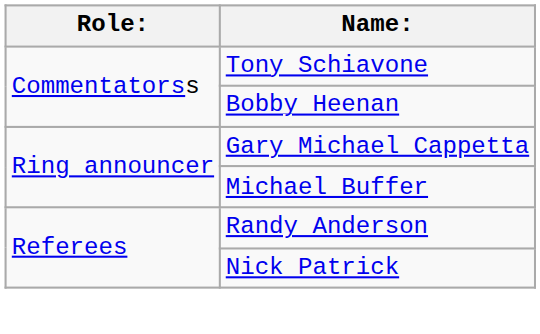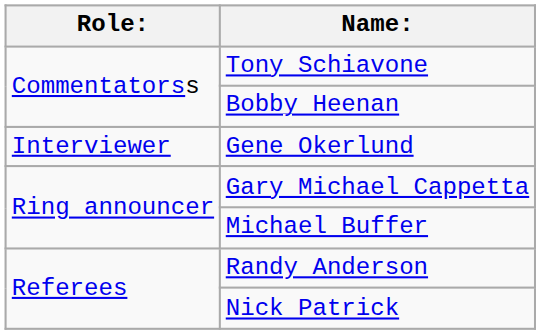+ row: Interviewer | Gene Okerlund
